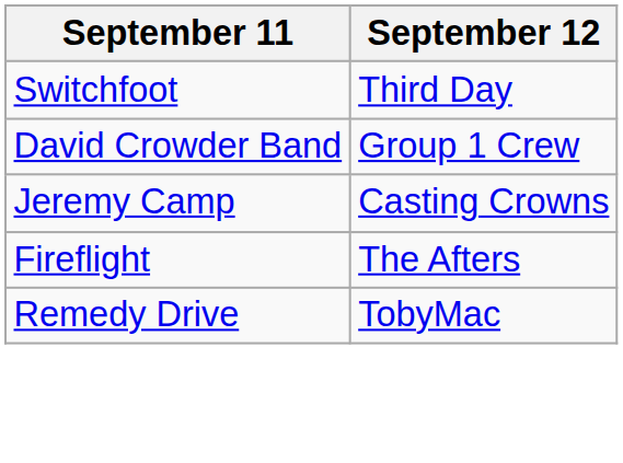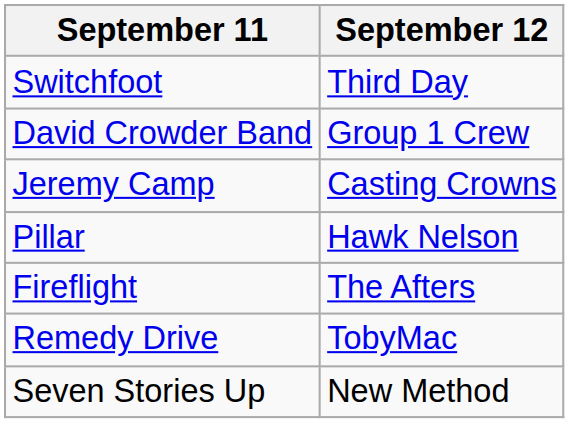+ row: Pillar | Hawk Nelson
+ row: Seven Stories Up | New Method
